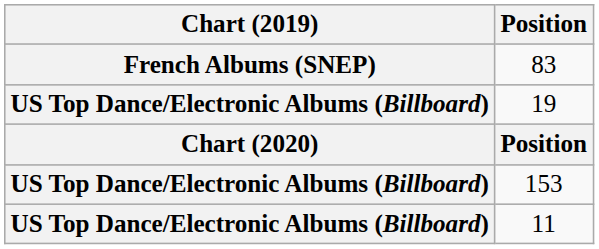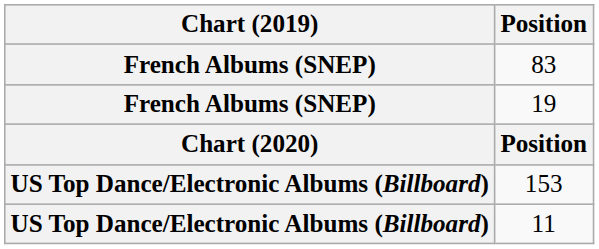19 | Chart (2019): US Top Dance/Electronic Albums (Billboard) -> French Albums (SNEP)
